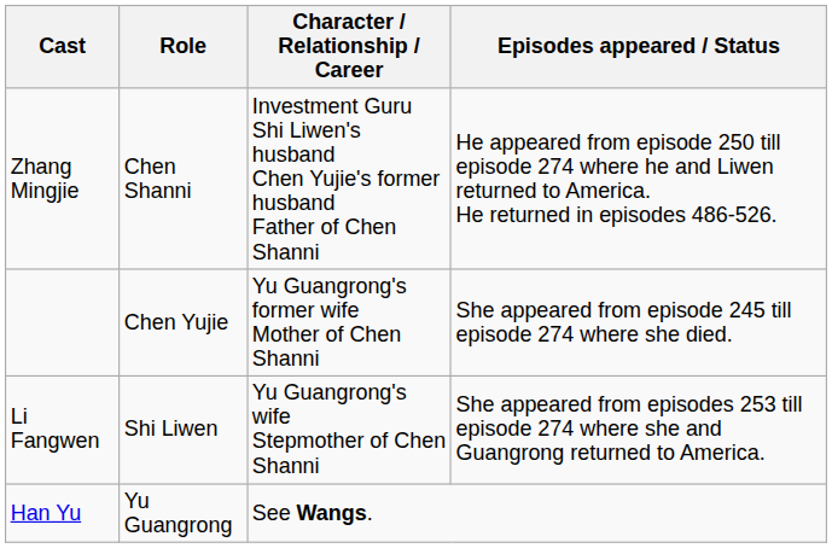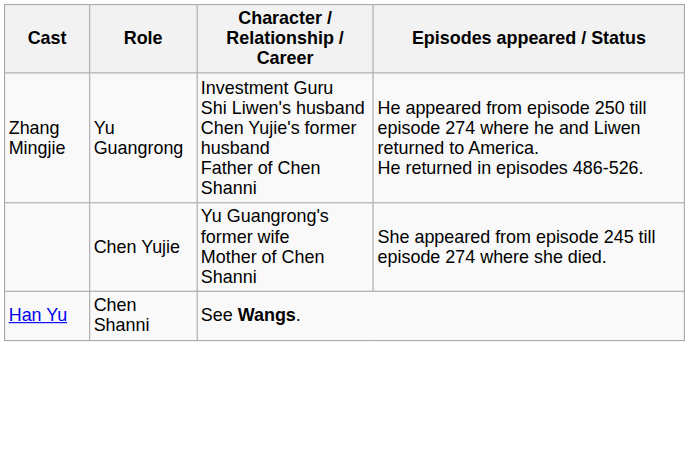Zhang Mingjie | Role: Chen Shanni -> Yu Guangrong
- row: Li Fangwen | Shi Liwen | Yu Guangrong's wife Stepmother of Chen Shanni | She appeared from episodes 253 till episode 274 where she and Guangrong returned to America.
Han Yu | Role: Yu Guangrong -> Chen Shanni
